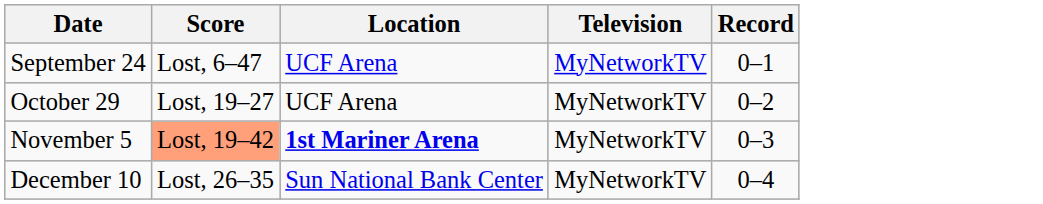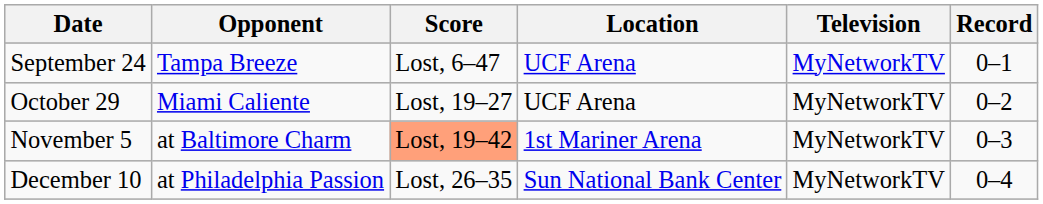+ column: Opponent | Tampa Breeze | Miami Caliente | at Baltimore Charm | at Philadelphia Passion
November 5 | Location: bold -> normal
